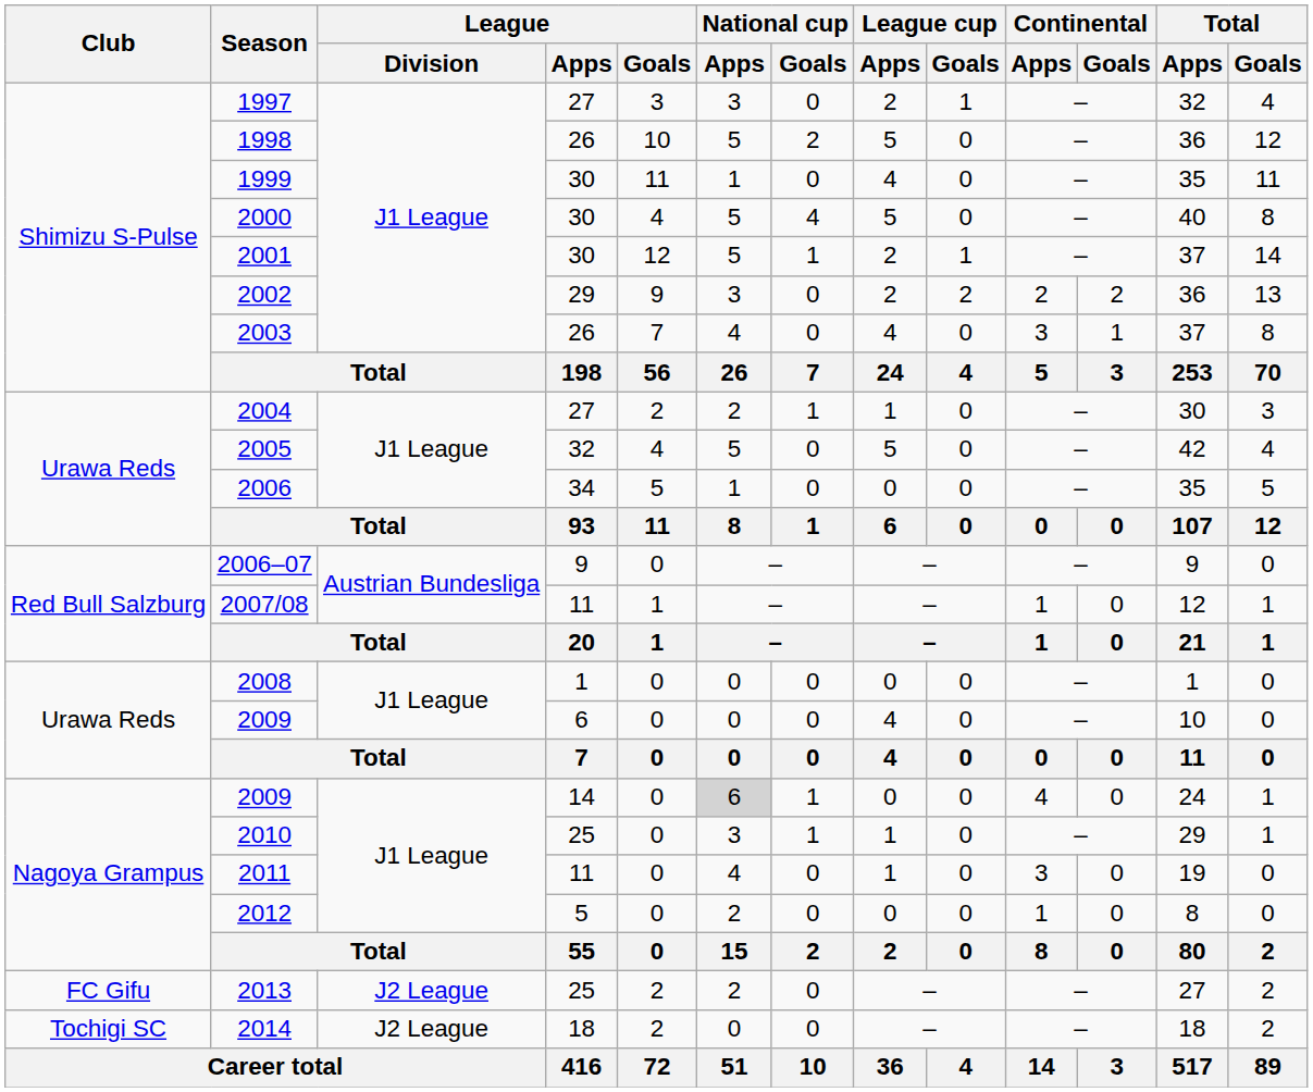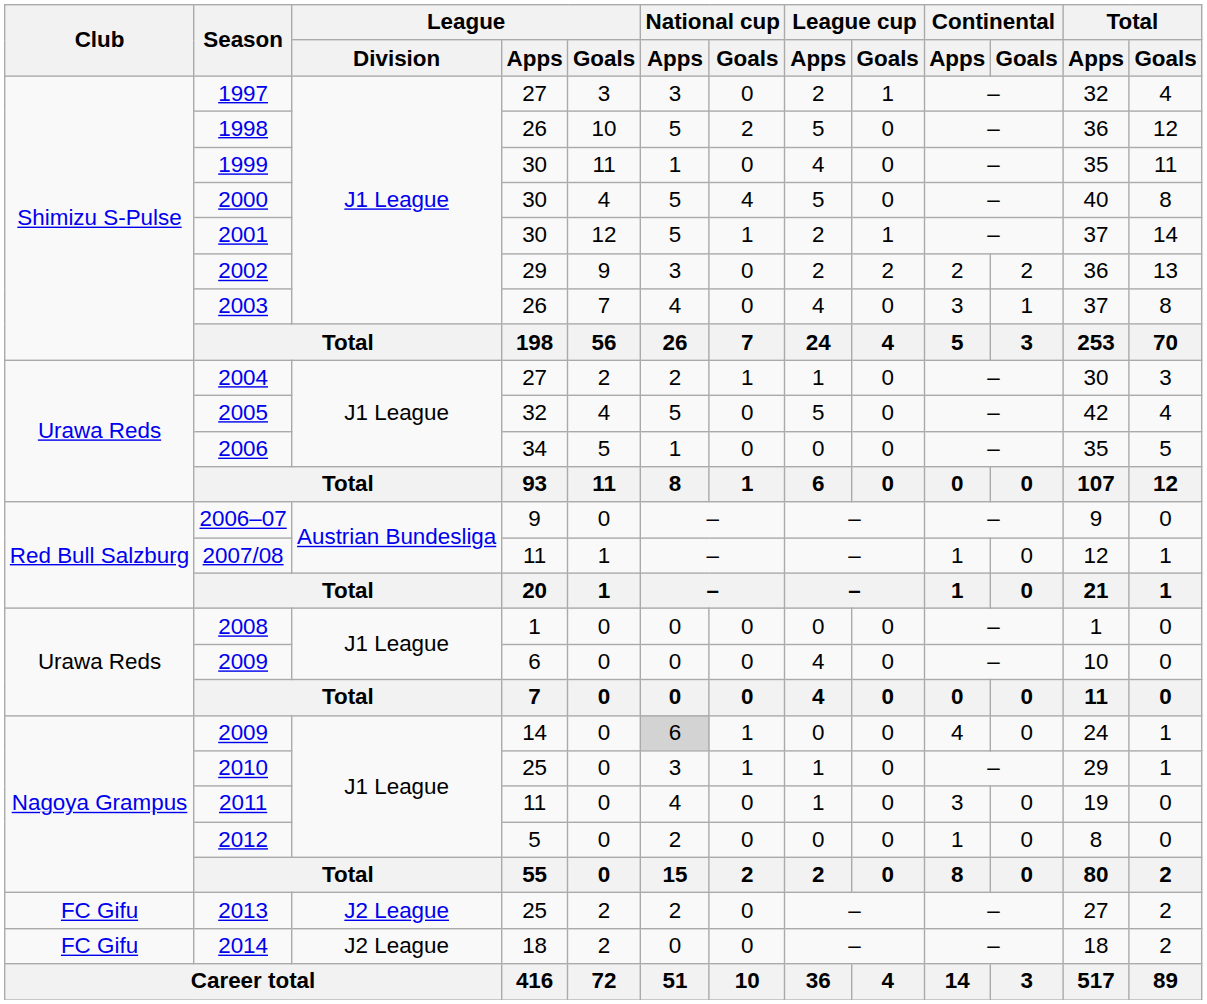2014 | Club: Tochigi SC -> FC Gifu
